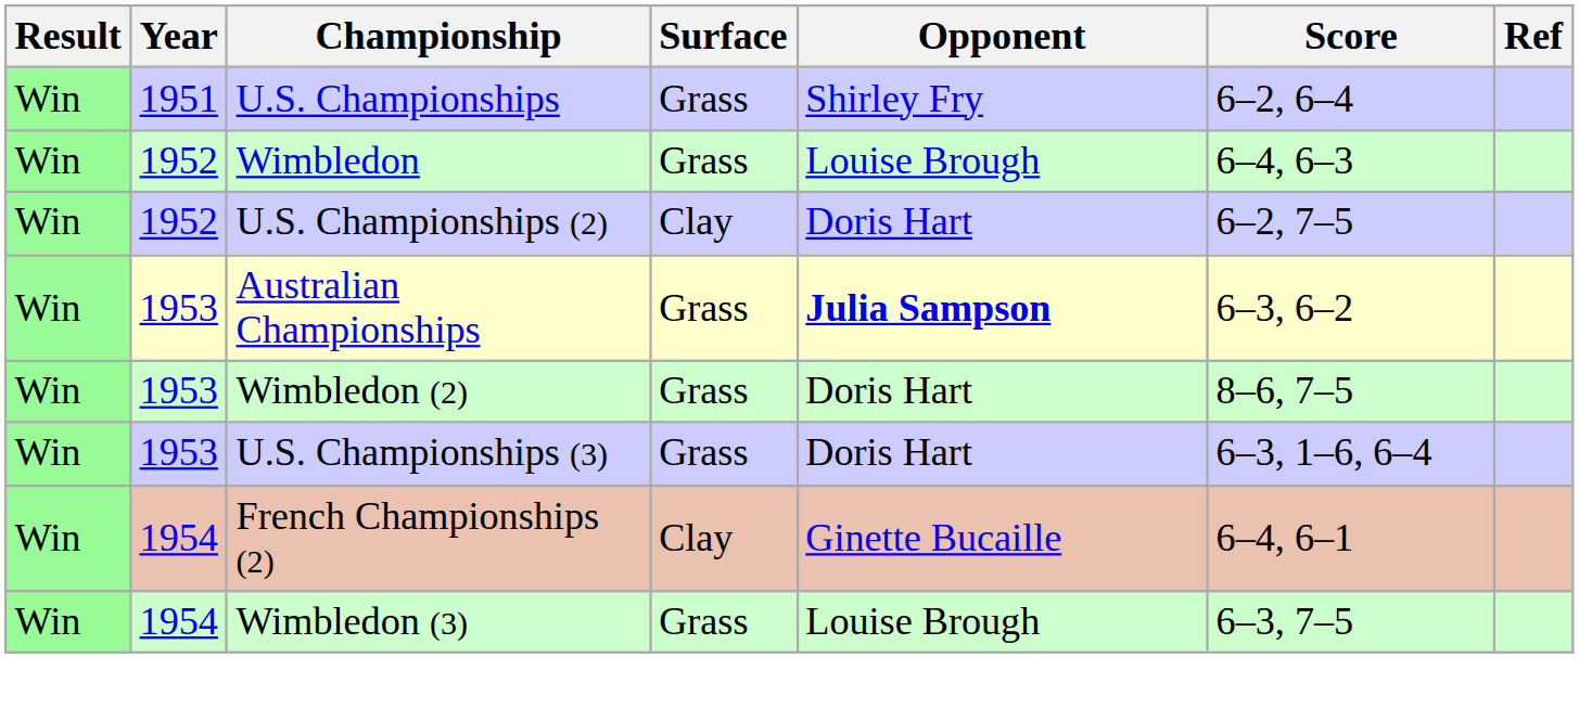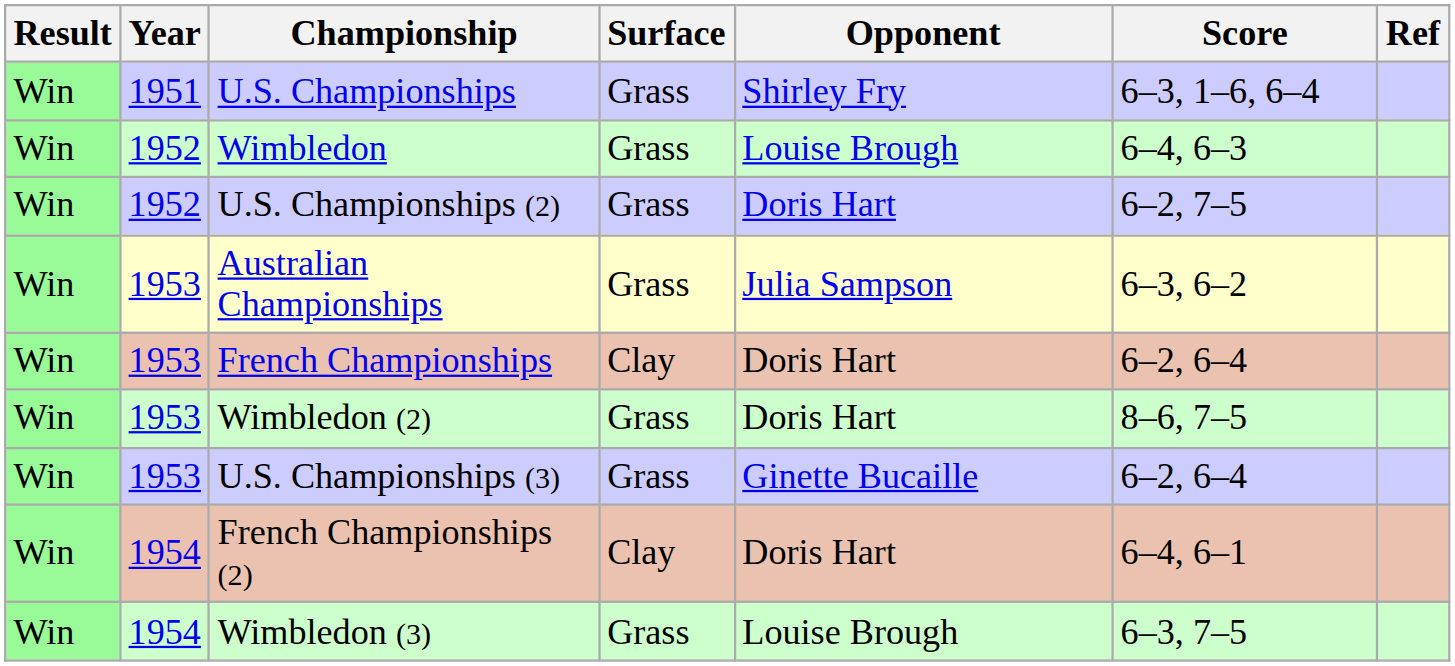U.S. Championships | Score: 6–2, 6–4 -> 6–3, 1–6, 6–4
U.S. Championships (2) | Surface: Clay -> Grass
Australian Championships | Opponent: bold -> normal
+ row: Win | 1953 | French Championships | Clay | Doris Hart | 6–2, 6–4
U.S. Championships (3) | Opponent: Doris Hart -> Ginette Bucaille
U.S. Championships (3) | Score: 6–3, 1–6, 6–4 -> 6–2, 6–4
French Championships (2) | Opponent: Ginette Bucaille -> Doris Hart
